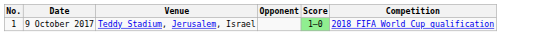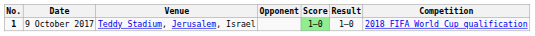+ column: Result | 1–0
9 October 2017 | No.: normal -> bold
